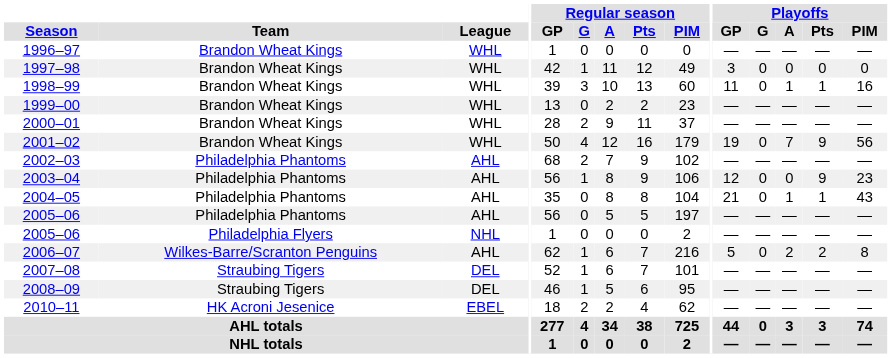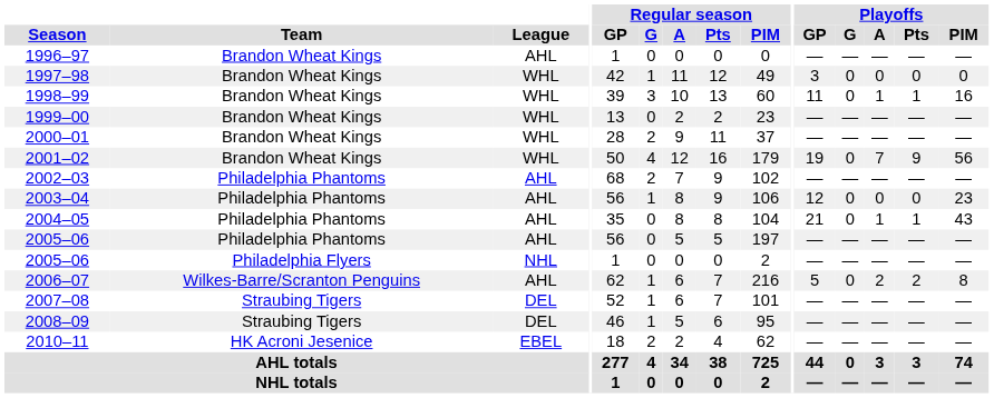1996–97 | League: WHL -> AHL
2003–04 | Playoffs / Pts: 9 -> 0
